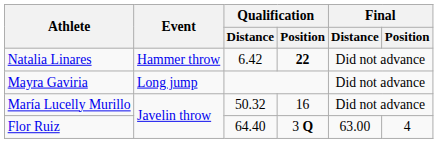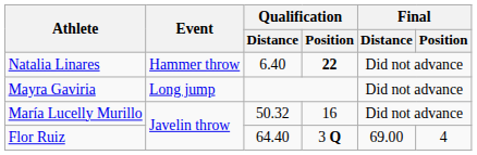Natalia Linares | Qualification / Distance: 6.42 -> 6.40
Flor Ruiz | Final / Distance: 63.00 -> 69.00
